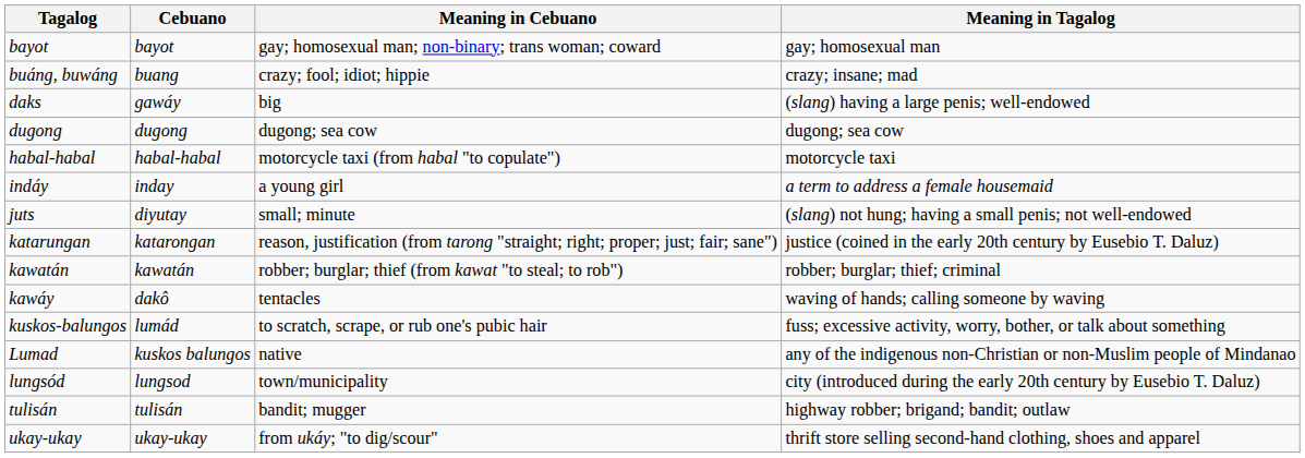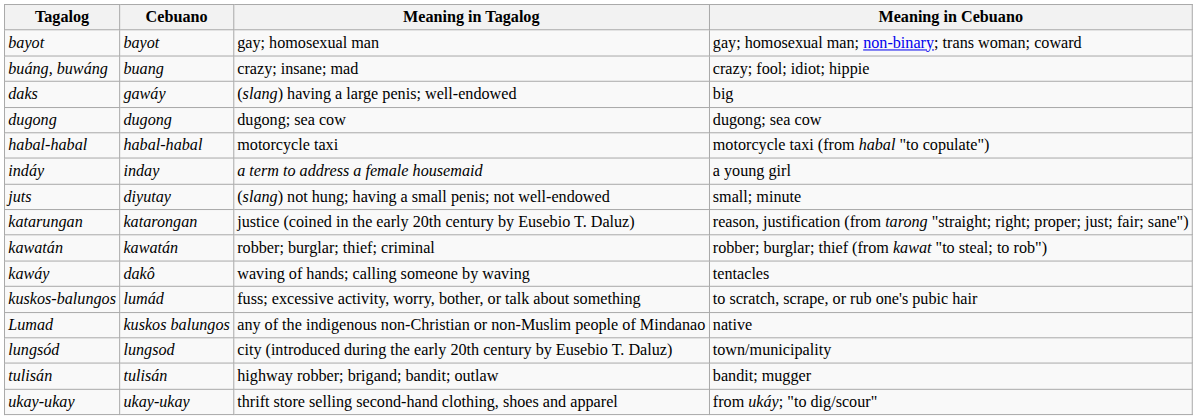columns swapped: Meaning in Tagalog <-> Meaning in Cebuano
